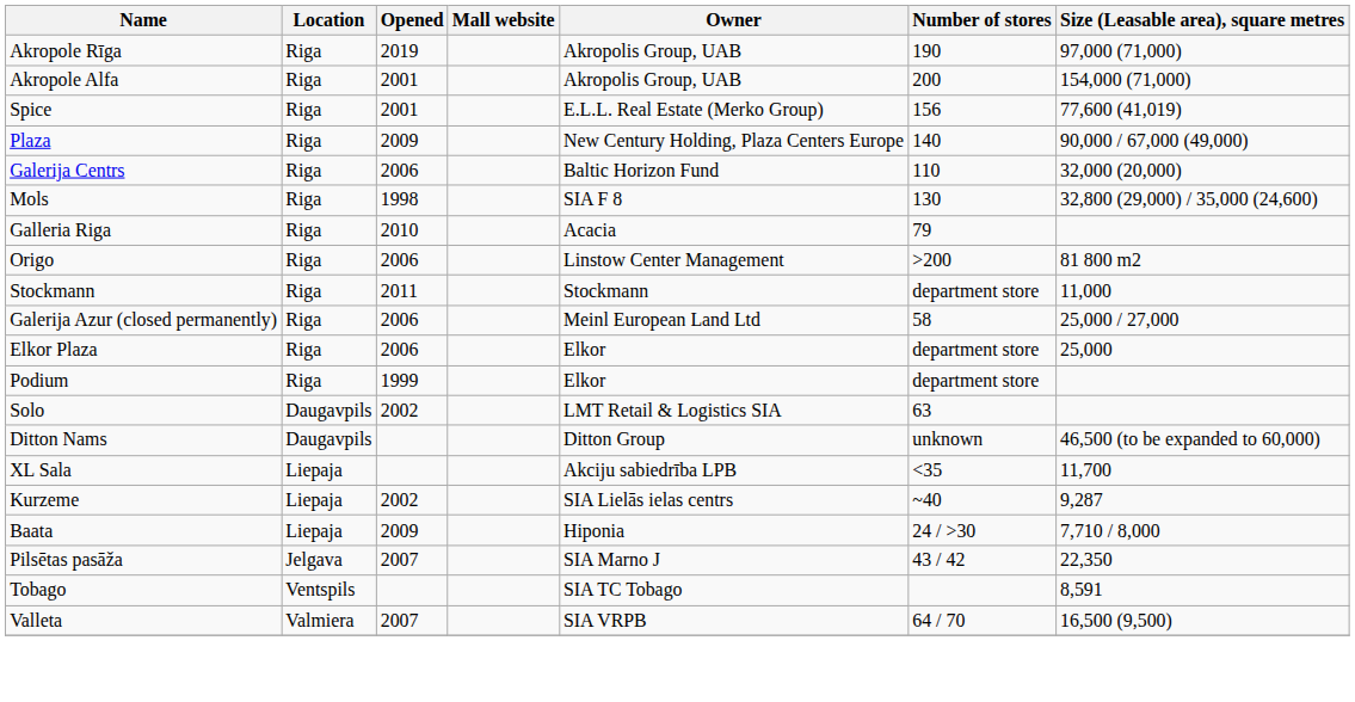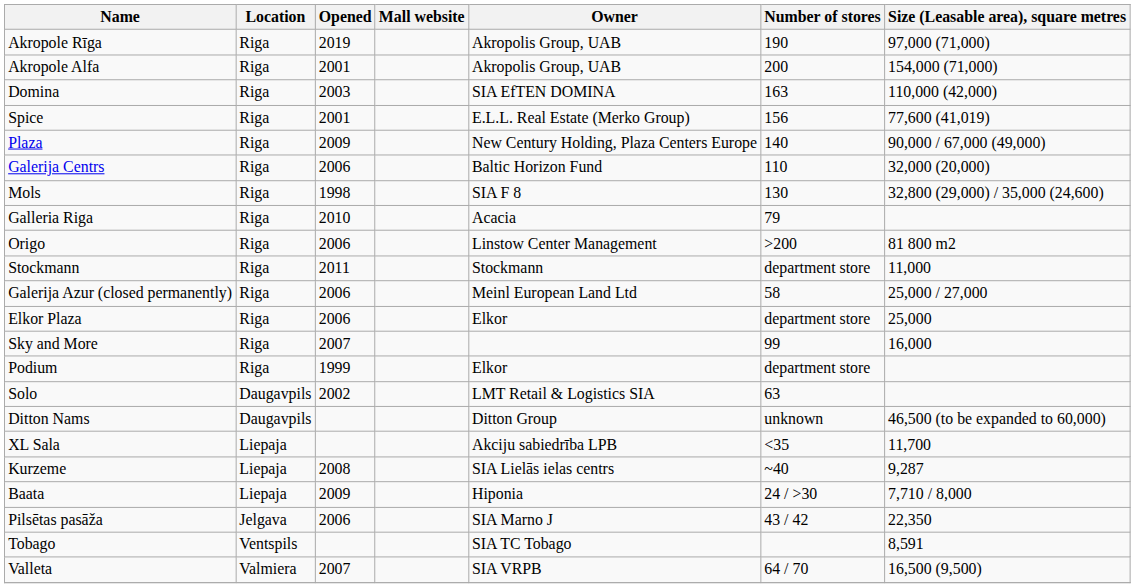+ row: Domina | Riga | 2003 | SIA EfTEN DOMINA | 163 | 110,000 (42,000)
+ row: Sky and More | Riga | 2007 | 99 | 16,000
Kurzeme | Opened: 2002 -> 2008
Pilsētas pasāža | Opened: 2007 -> 2006
